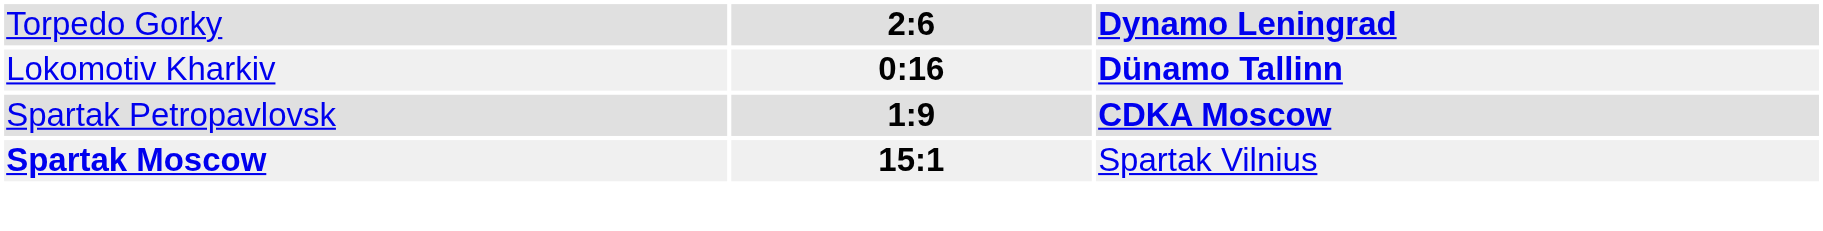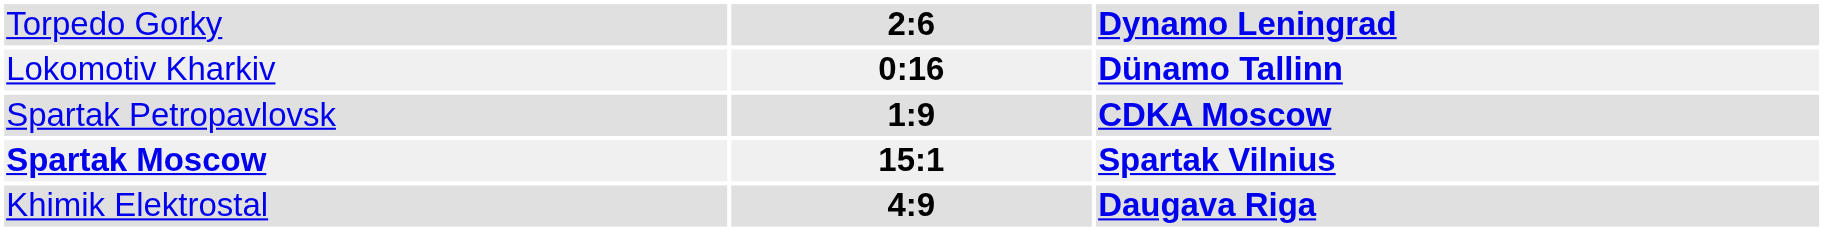Spartak Moscow | column 3: normal -> bold
+ row: Khimik Elektrostal | 4:9 | Daugava Riga
